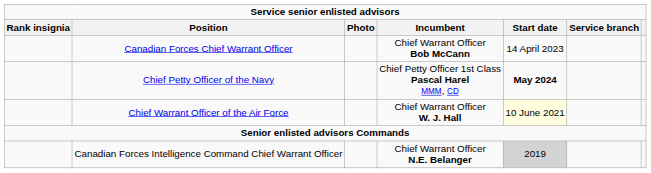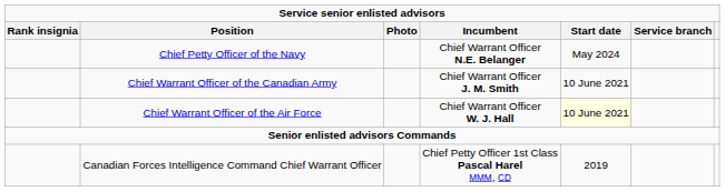- row: Canadian Forces Chief Warrant Officer | Chief Warrant Officer Bob McCann | 14 April 2023
Chief Petty Officer of the Navy | Incumbent: Chief Petty Officer 1st Class Pascal Harel MMM, CD -> Chief Warrant Officer N.E. Belanger
Chief Petty Officer of the Navy | Start date: bold -> normal
+ row: Chief Warrant Officer of the Canadian Army | Chief Warrant Officer J. M. Smith | 10 June 2021
Canadian Forces Intelligence Command Chief Warrant Officer | Incumbent: Chief Warrant Officer N.E. Belanger -> Chief Petty Officer 1st Class Pascal Harel MMM, CD
Canadian Forces Intelligence Command Chief Warrant Officer | Start date: lightgrey background -> no background
